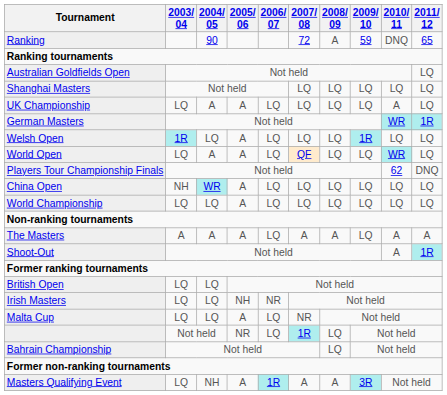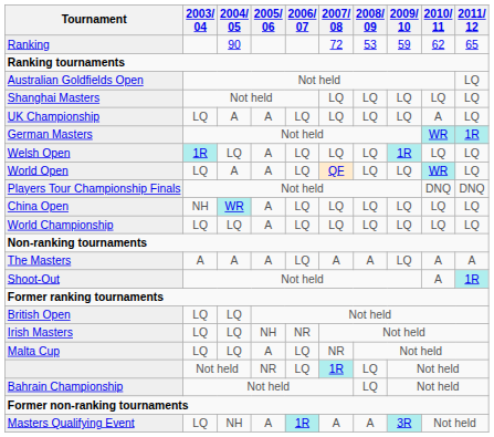Ranking | 2008/ 09: A -> 53
Ranking | 2010/ 11: DNQ -> 62
Players Tour Championship Finals | 2010/ 11: 62 -> DNQ
